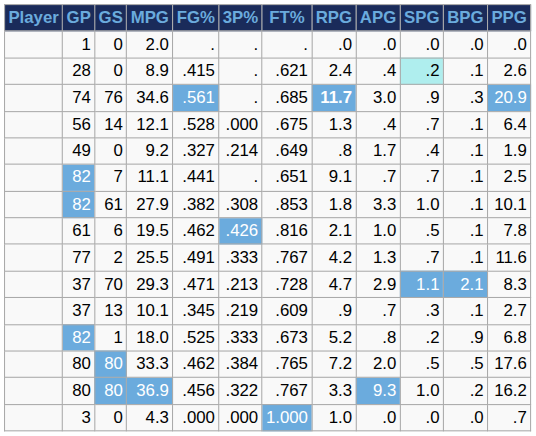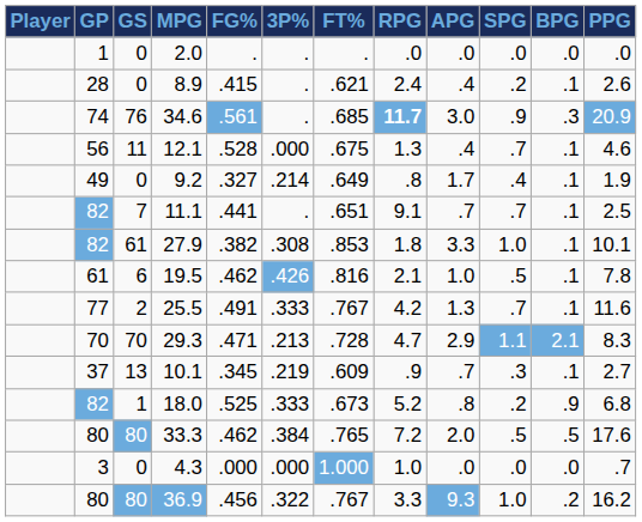8.9 | SPG: paleturquoise background -> no background
12.1 | GS: 14 -> 11
12.1 | PPG: 6.4 -> 4.6
29.3 | GP: 37 -> 70
rows swapped: 4.3 <-> 36.9
